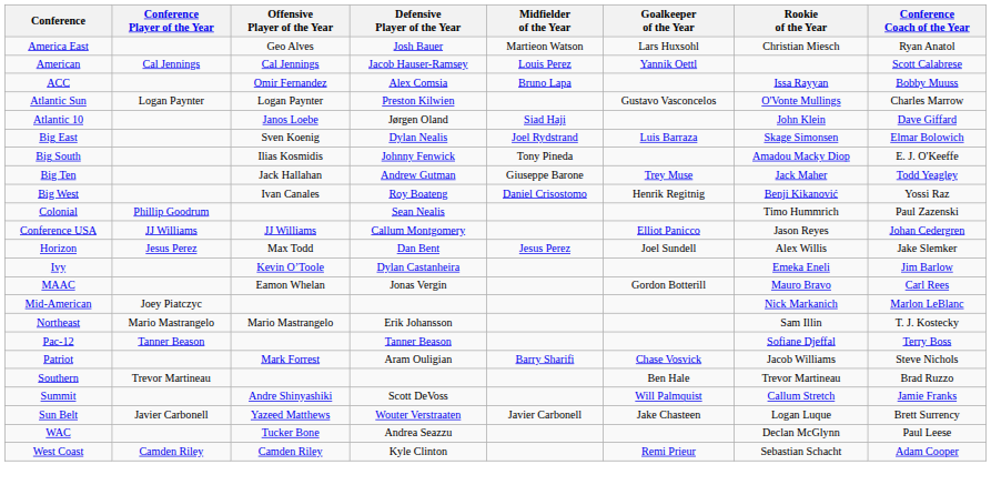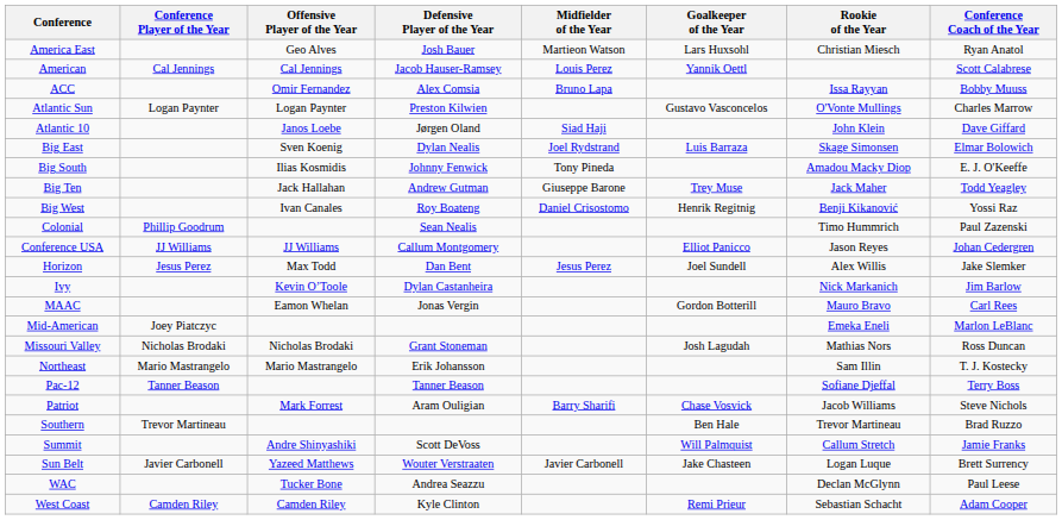Ivy | Rookie of the Year: Emeka Eneli -> Nick Markanich
Mid-American | Rookie of the Year: Nick Markanich -> Emeka Eneli
+ row: Missouri Valley | Nicholas Brodaki | Nicholas Brodaki | Grant Stoneman | Josh Lagudah | Mathias Nors | Ross Duncan
